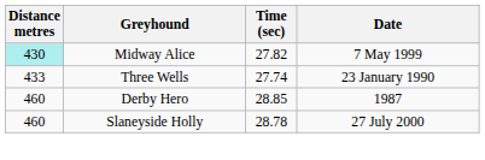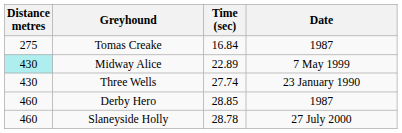+ row: 275 | Tomas Creake | 16.84 | 1987
Midway Alice | Time (sec): 27.82 -> 22.89
Three Wells | Distance metres: 433 -> 430
